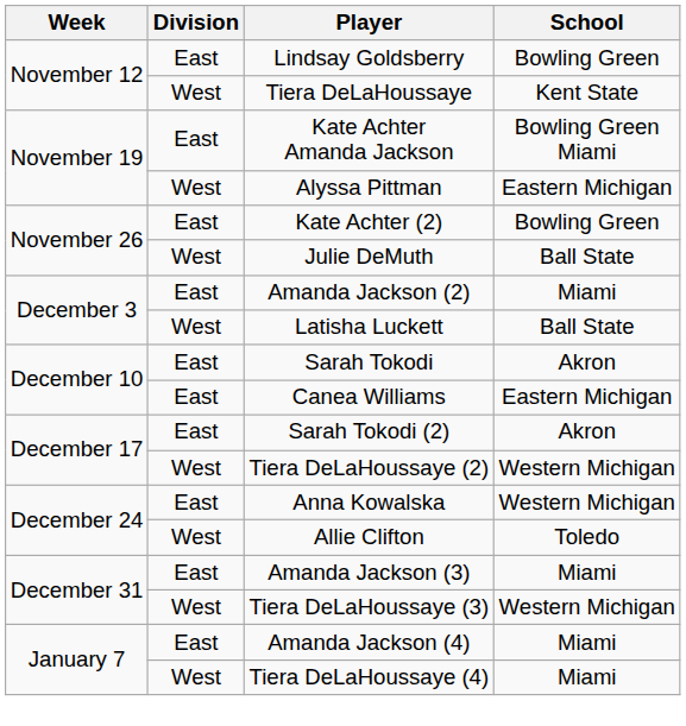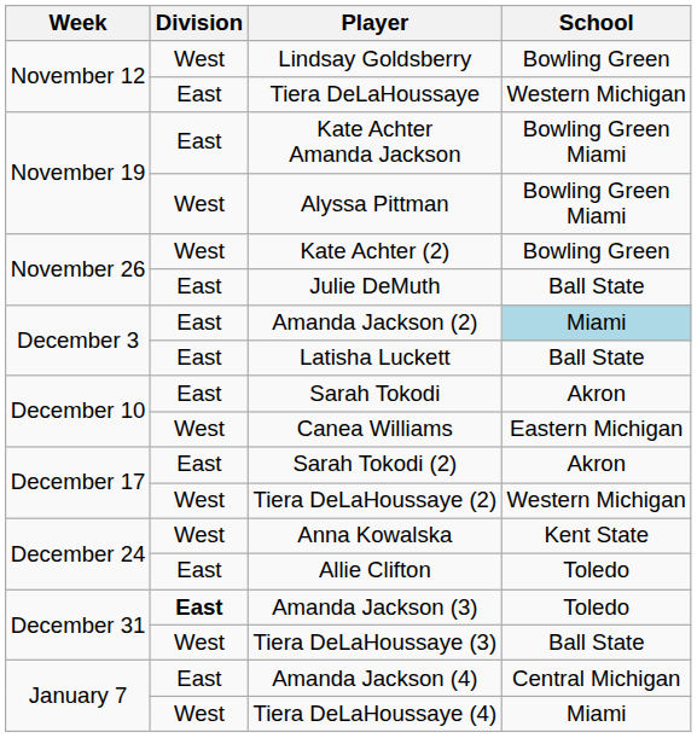Lindsay Goldsberry | Division: East -> West
Tiera DeLaHoussaye | Division: West -> East
Tiera DeLaHoussaye | School: Kent State -> Western Michigan
Alyssa Pittman | School: Eastern Michigan -> Bowling Green Miami
Kate Achter (2) | Division: East -> West
Julie DeMuth | Division: West -> East
Amanda Jackson (2) | School: no background -> lightblue background
Latisha Luckett | Division: West -> East
Canea Williams | Division: East -> West
Anna Kowalska | Division: East -> West
Anna Kowalska | School: Western Michigan -> Kent State
Allie Clifton | Division: West -> East
Amanda Jackson (3) | Division: normal -> bold
Amanda Jackson (3) | School: Miami -> Toledo
Tiera DeLaHoussaye (3) | School: Western Michigan -> Ball State
Amanda Jackson (4) | School: Miami -> Central Michigan
